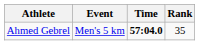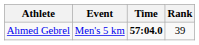Ahmed Gebrel | Rank: 35 -> 39
